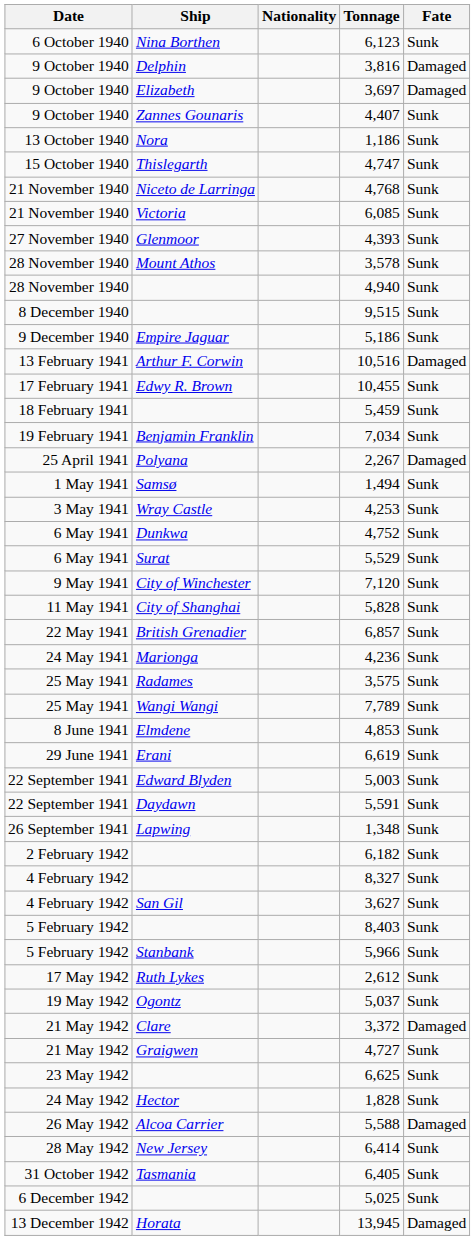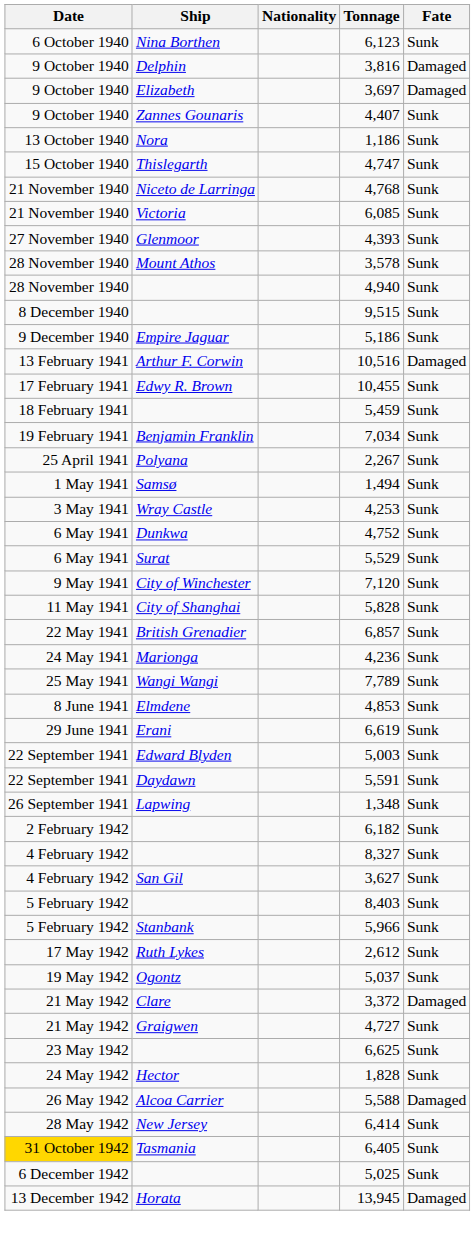2,267 | Fate: Damaged -> Sunk
- row: 25 May 1941 | Radames | 3,575 | Sunk
6,405 | Date: no background -> gold background
